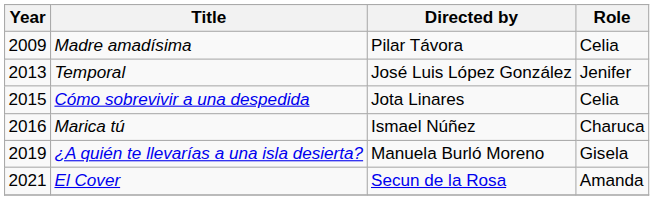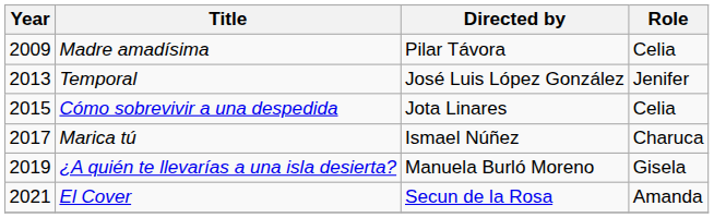Marica tú | Year: 2016 -> 2017
